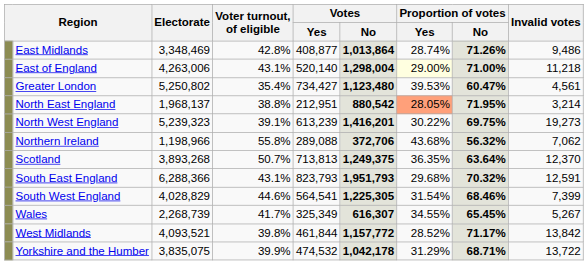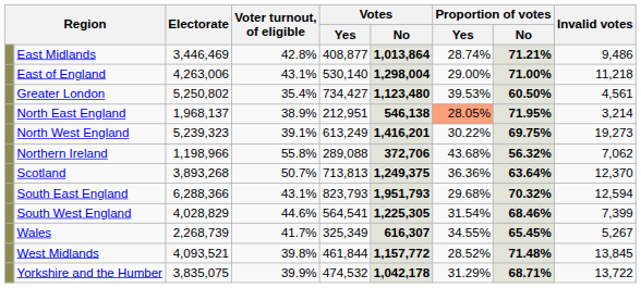East Midlands | Electorate: 3,348,469 -> 3,446,469
East Midlands | Proportion of votes / No: 71.26% -> 71.21%
East of England | Votes / Yes: 520,140 -> 530,140
East of England | Proportion of votes / Yes: lightyellow background -> no background
Greater London | Proportion of votes / No: 60.47% -> 60.50%
North East England | Voter turnout, of eligible: 38.8% -> 38.9%
North East England | Votes / No: 880,542 -> 546,138
North West England | Votes / Yes: 613,239 -> 613,249
Scotland | Proportion of votes / Yes: 36.35% -> 36.36%
South East England | column 9: 12,591 -> 12,594
West Midlands | Proportion of votes / No: 71.17% -> 71.48%
West Midlands | column 9: 13,842 -> 13,845
